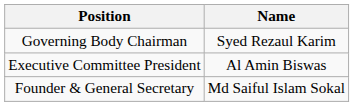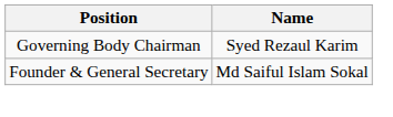- row: Executive Committee President | Al Amin Biswas
